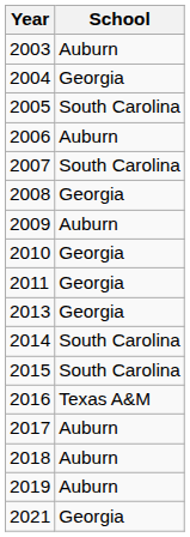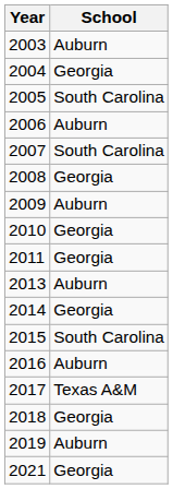2013 | School: Georgia -> Auburn
2014 | School: South Carolina -> Georgia
2016 | School: Texas A&M -> Auburn
2017 | School: Auburn -> Texas A&M
2018 | School: Auburn -> Georgia
